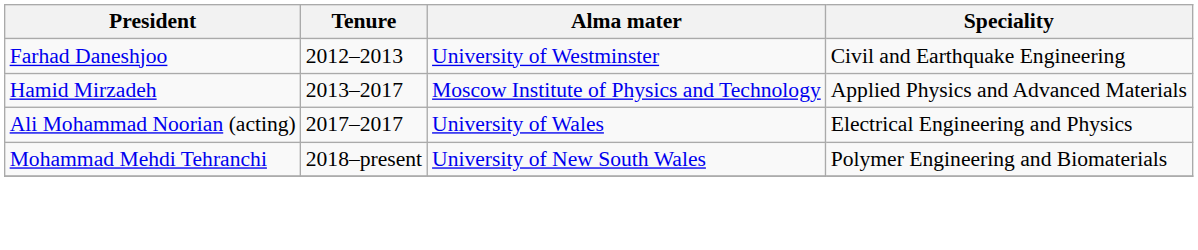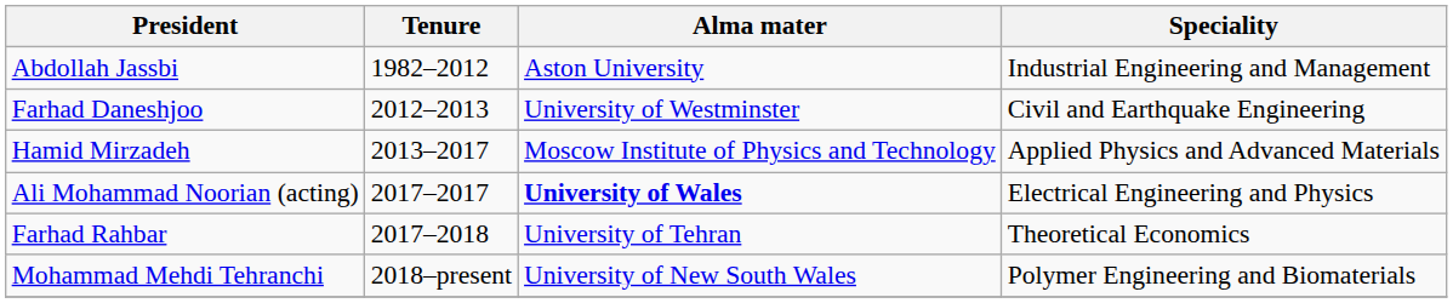+ row: Abdollah Jassbi | 1982–2012 | Aston University | Industrial Engineering and Management
Ali Mohammad Noorian (acting) | Alma mater: normal -> bold
+ row: Farhad Rahbar | 2017–2018 | University of Tehran | Theoretical Economics
